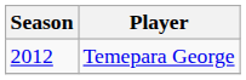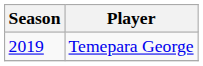Temepara George | Season: 2012 -> 2019
